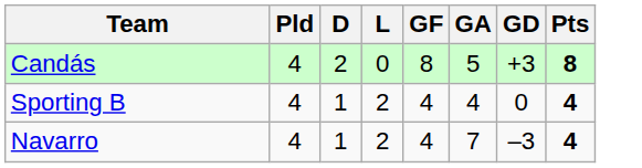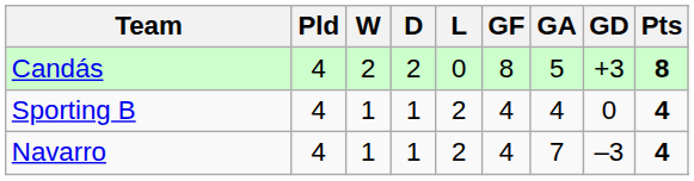+ column: W | 2 | 1 | 1
